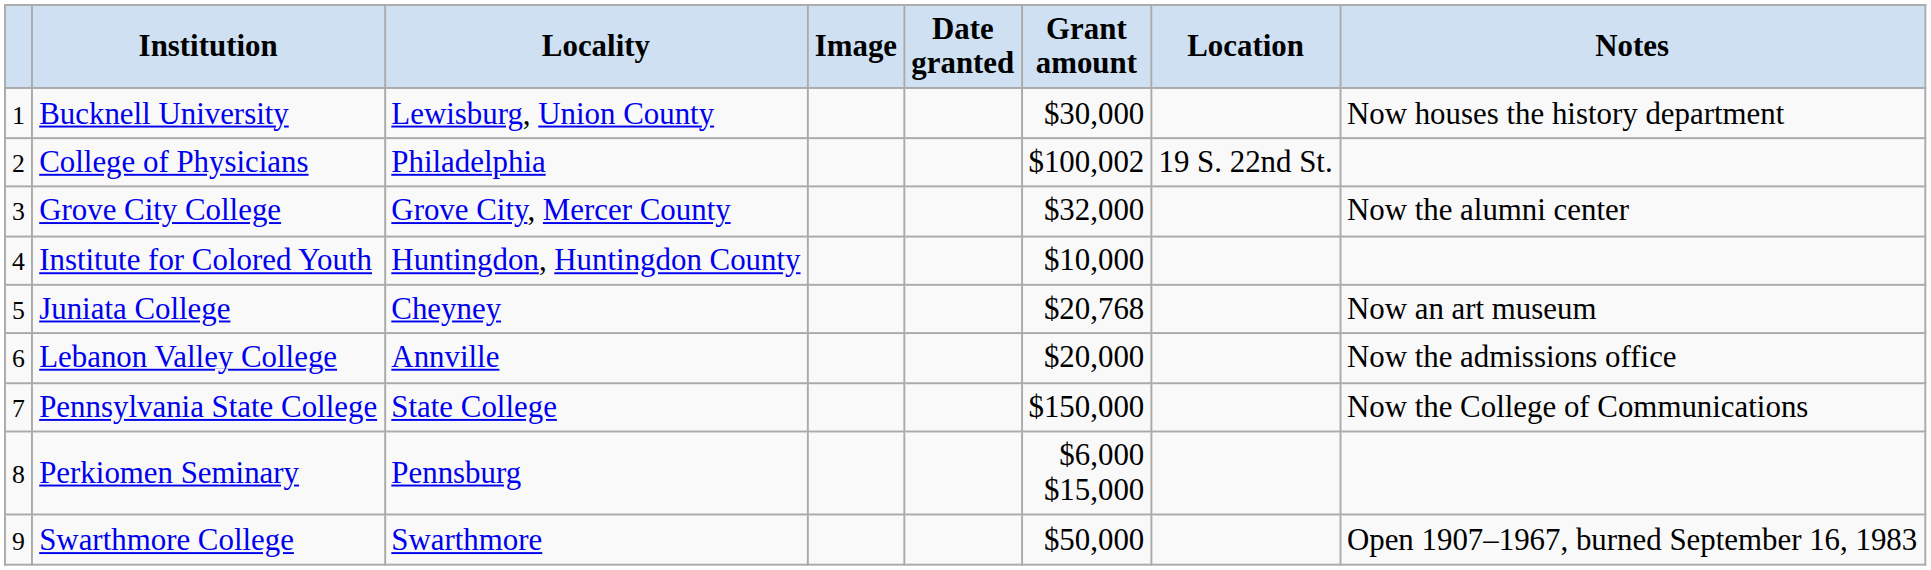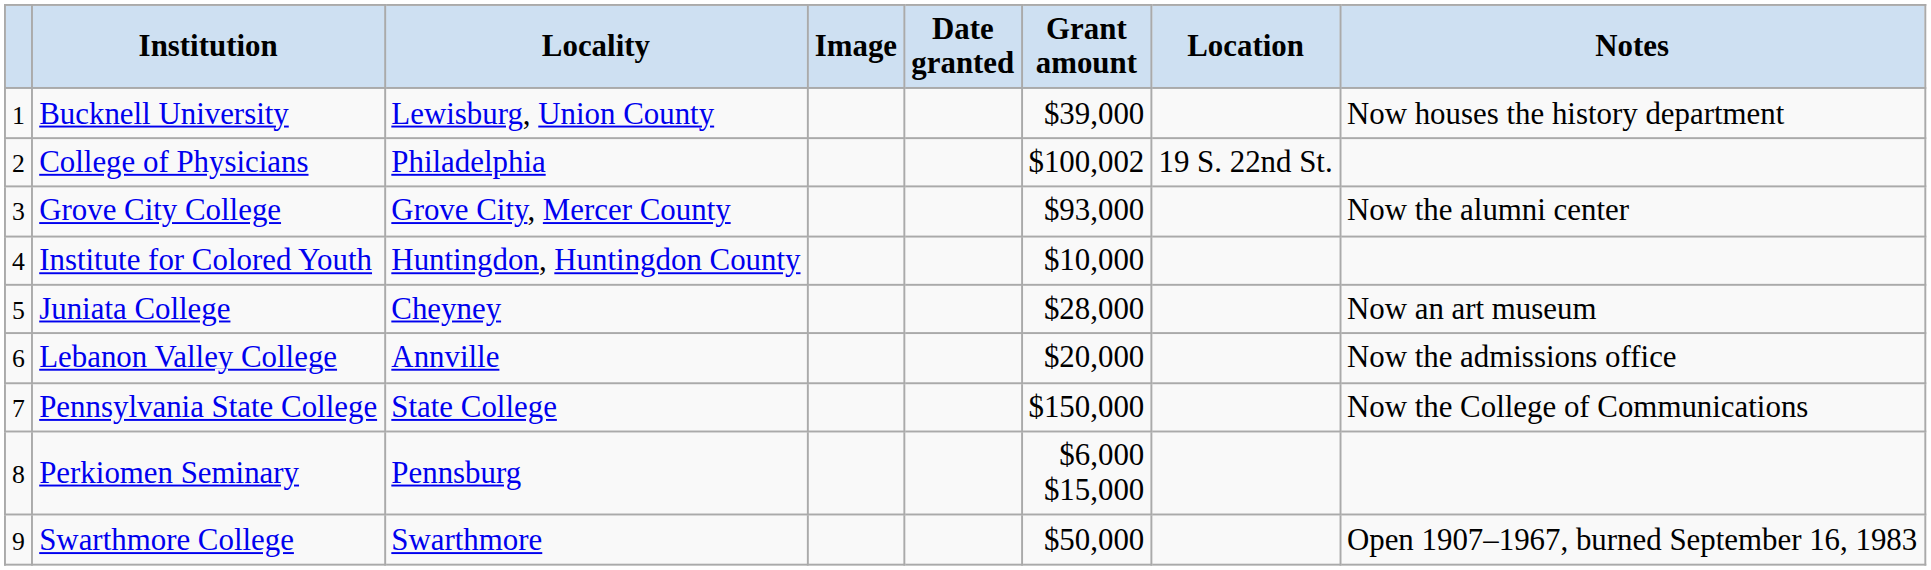Bucknell University | Grant amount: $30,000 -> $39,000
Grove City College | Grant amount: $32,000 -> $93,000
Juniata College | Grant amount: $20,768 -> $28,000
